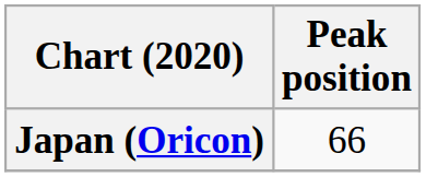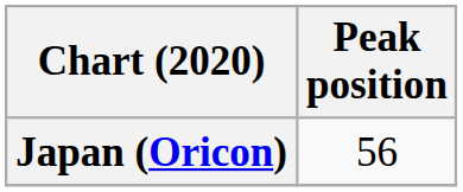Japan (Oricon) | Peak position: 66 -> 56
